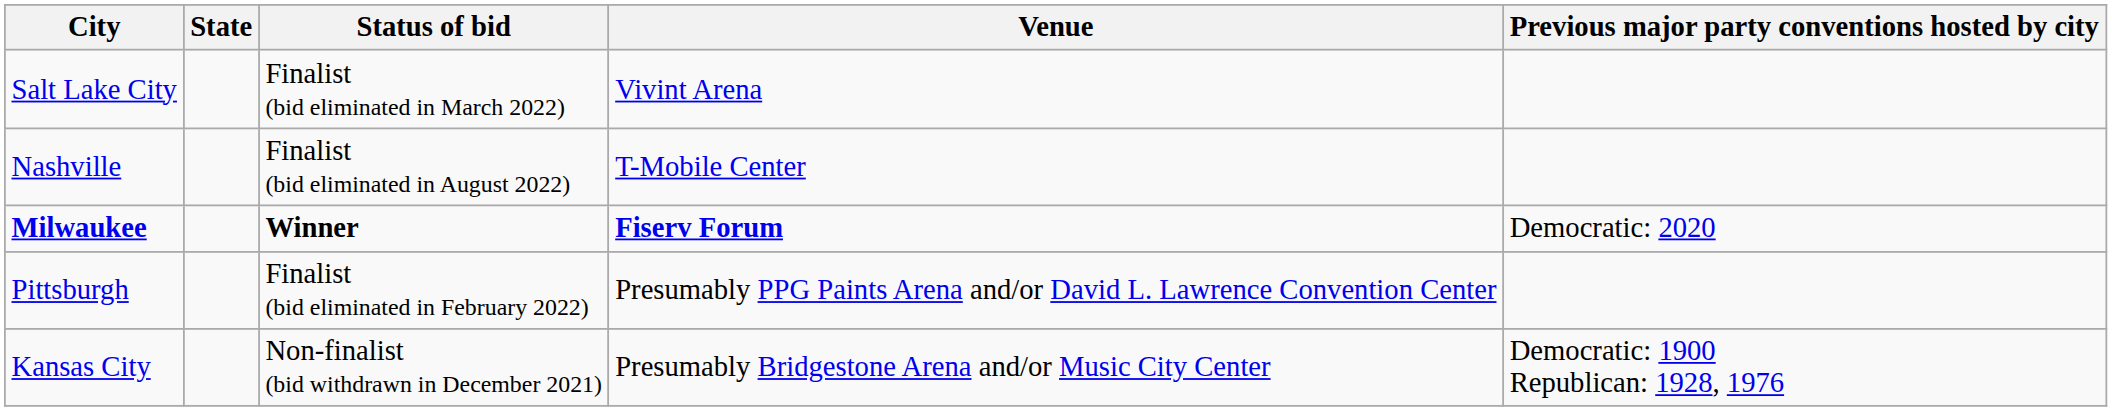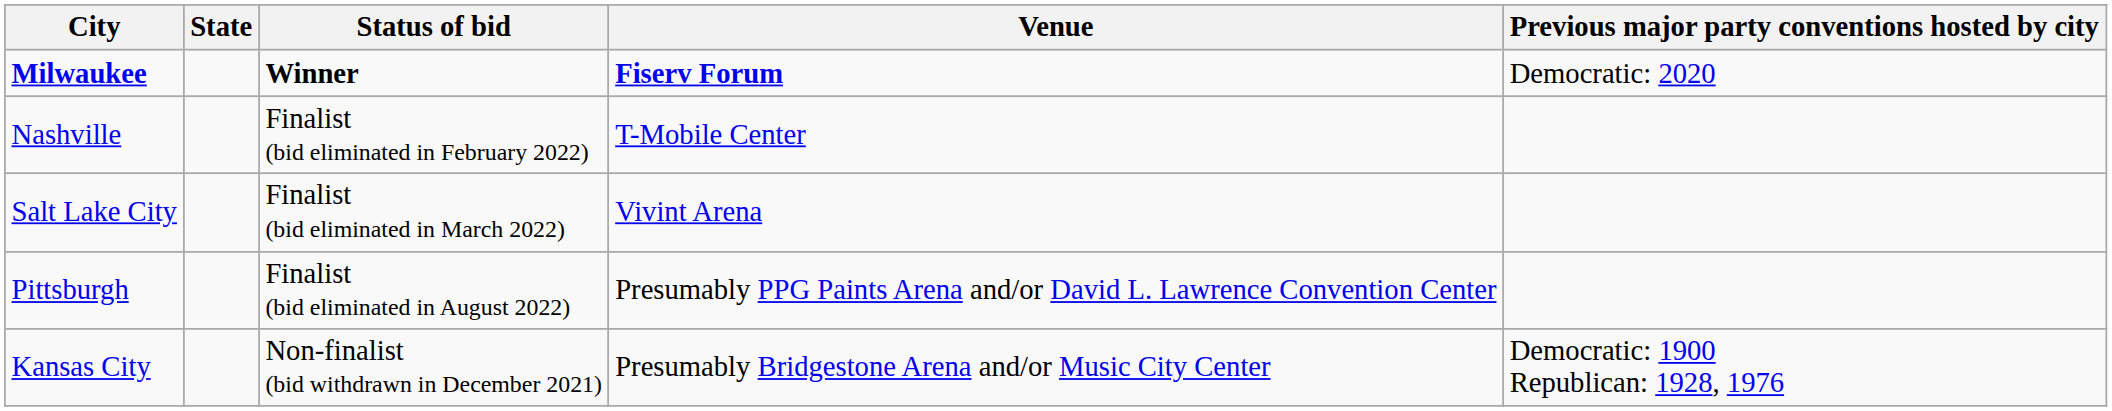rows swapped: Milwaukee <-> Salt Lake City
Nashville | Status of bid: Finalist (bid eliminated in August 2022) -> Finalist (bid eliminated in February 2022)
Pittsburgh | Status of bid: Finalist (bid eliminated in February 2022) -> Finalist (bid eliminated in August 2022)
